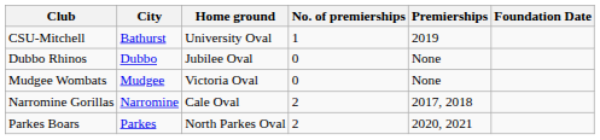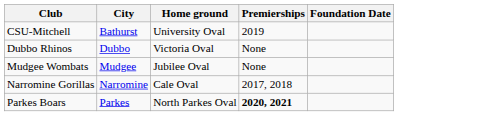- column: No. of premierships | 1 | 0 | 0 | 2 | 2
Dubbo Rhinos | Home ground: Jubilee Oval -> Victoria Oval
Mudgee Wombats | Home ground: Victoria Oval -> Jubilee Oval
Parkes Boars | Premierships: normal -> bold
